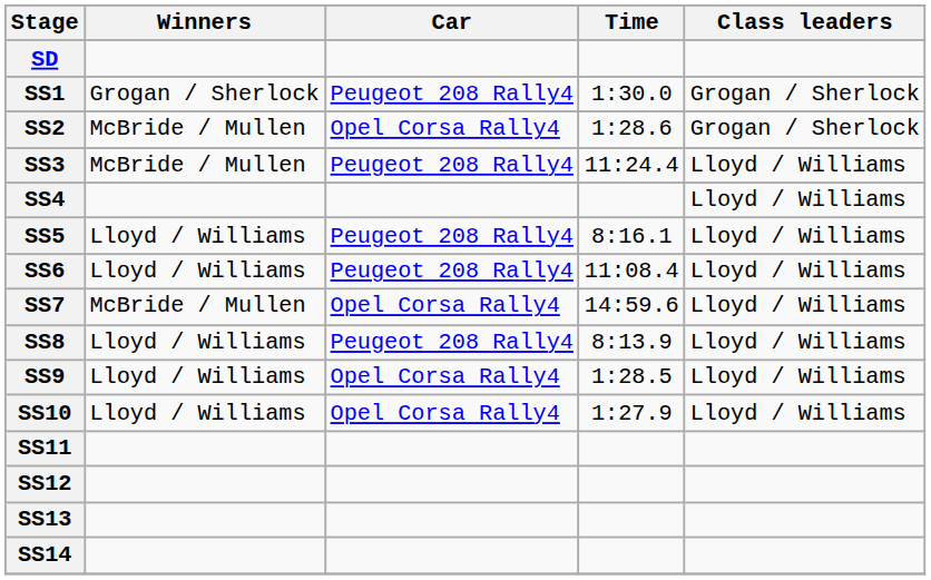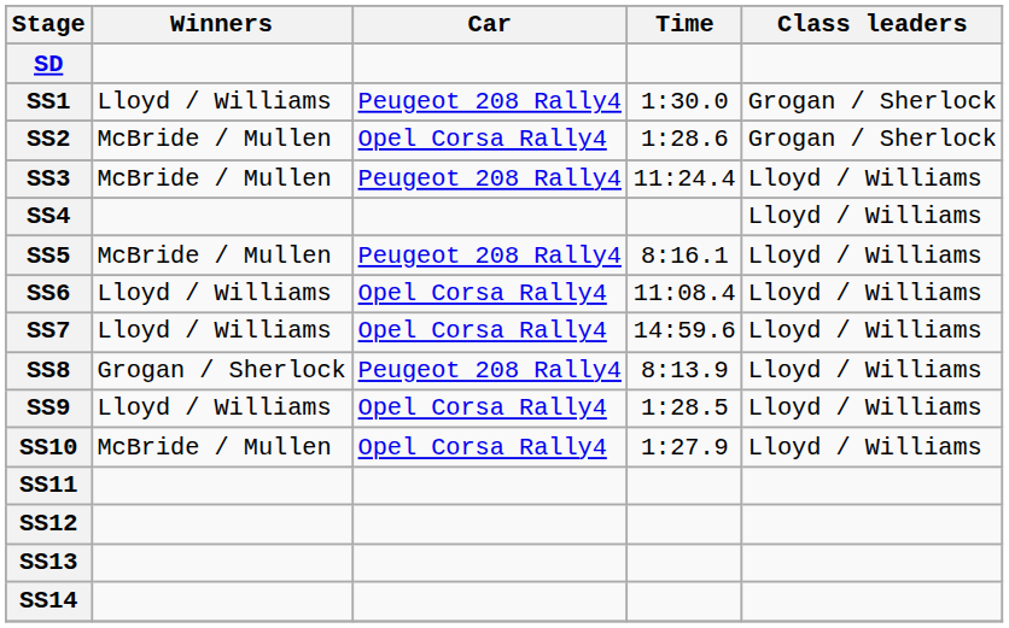SS1 | Winners: Grogan / Sherlock -> Lloyd / Williams
SS5 | Winners: Lloyd / Williams -> McBride / Mullen
SS6 | Car: Peugeot 208 Rally4 -> Opel Corsa Rally4
SS7 | Winners: McBride / Mullen -> Lloyd / Williams
SS8 | Winners: Lloyd / Williams -> Grogan / Sherlock
SS10 | Winners: Lloyd / Williams -> McBride / Mullen
